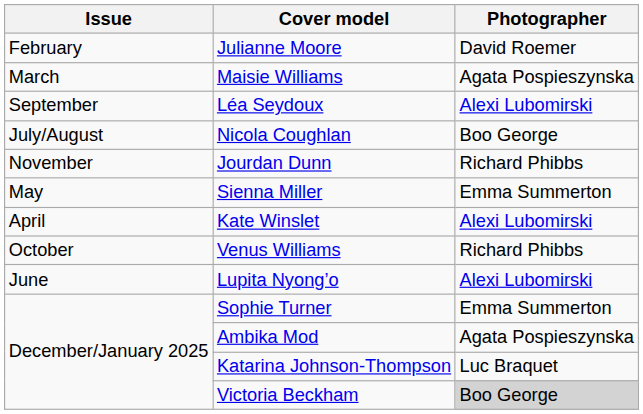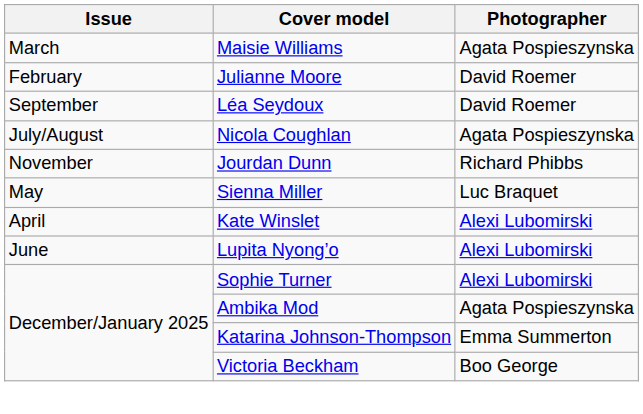rows swapped: Julianne Moore <-> Maisie Williams
Léa Seydoux | Photographer: Alexi Lubomirski -> David Roemer
Nicola Coughlan | Photographer: Boo George -> Agata Pospieszynska
Sienna Miller | Photographer: Emma Summerton -> Luc Braquet
- row: October | Venus Williams | Richard Phibbs
Sophie Turner | Photographer: Emma Summerton -> Alexi Lubomirski
Katarina Johnson-Thompson | Photographer: Luc Braquet -> Emma Summerton
Victoria Beckham | Photographer: lightgrey background -> no background
